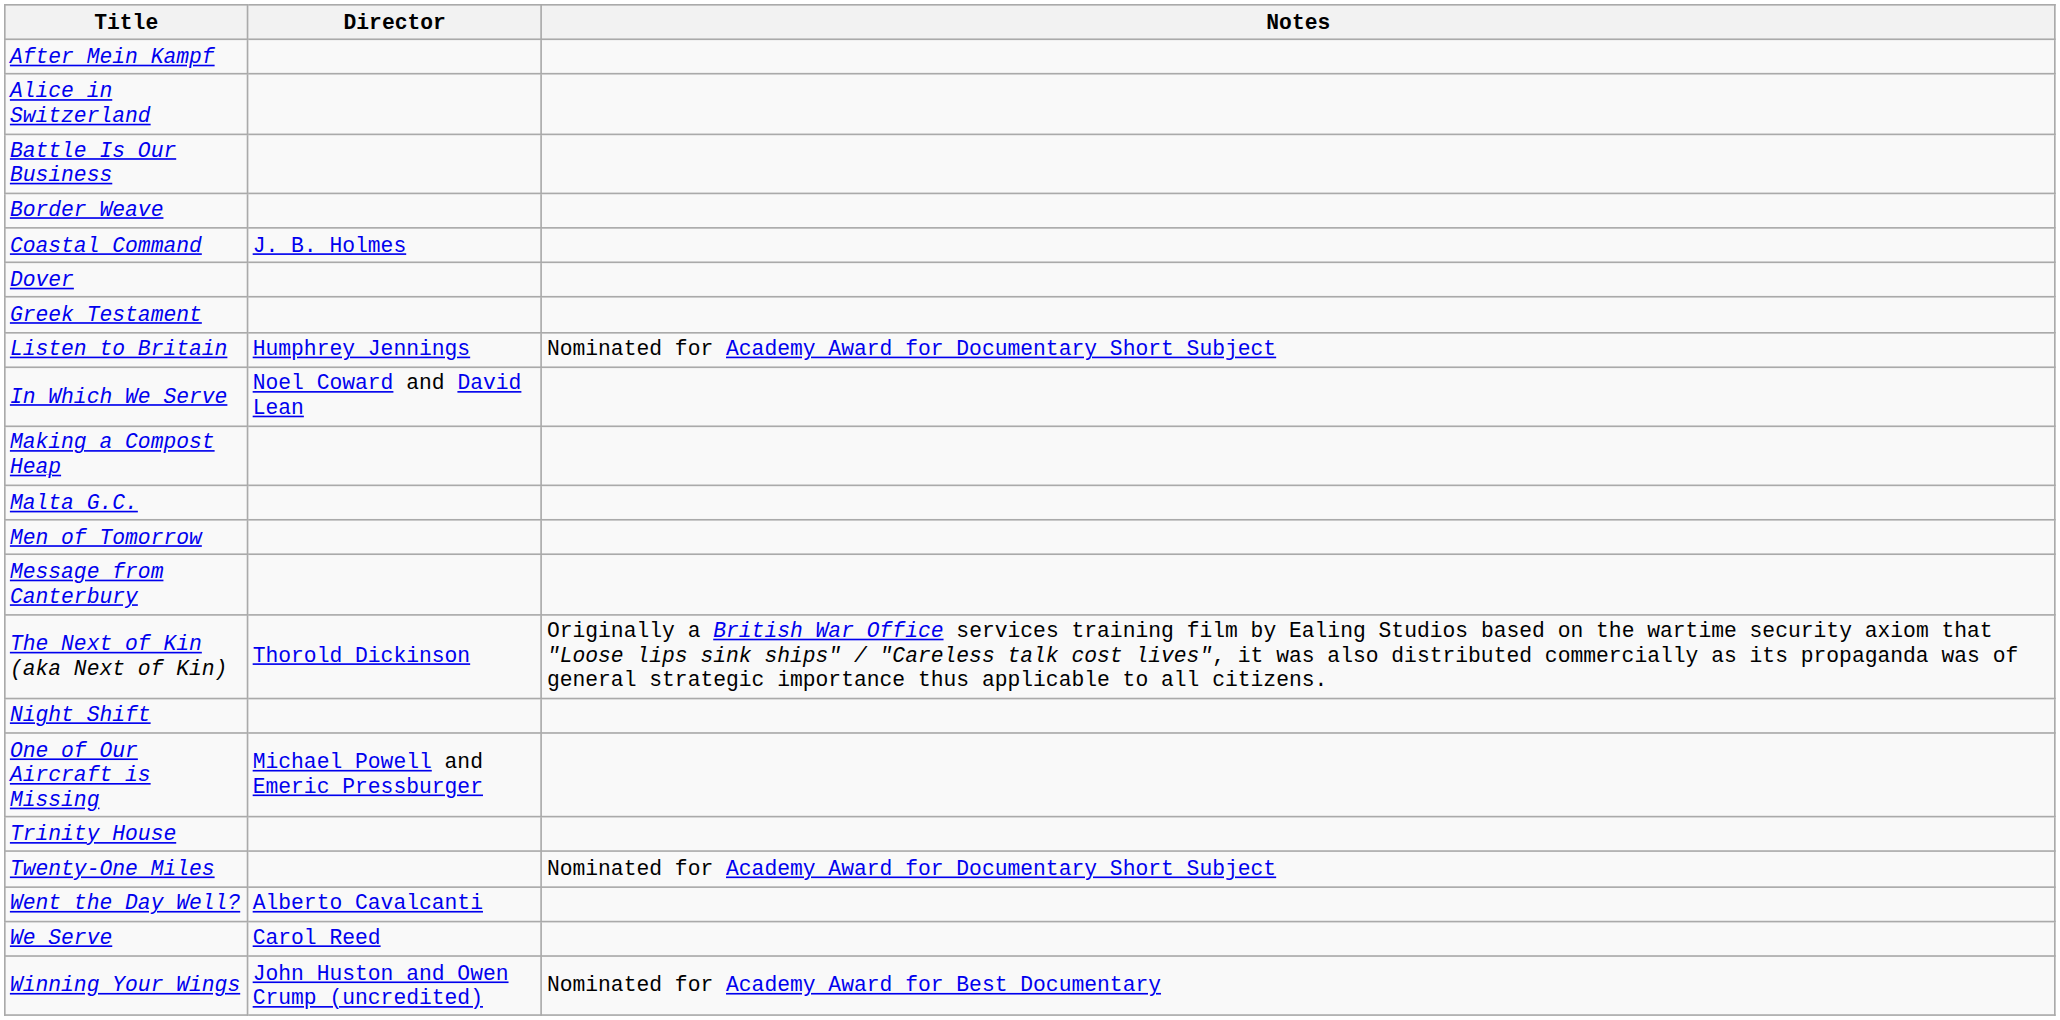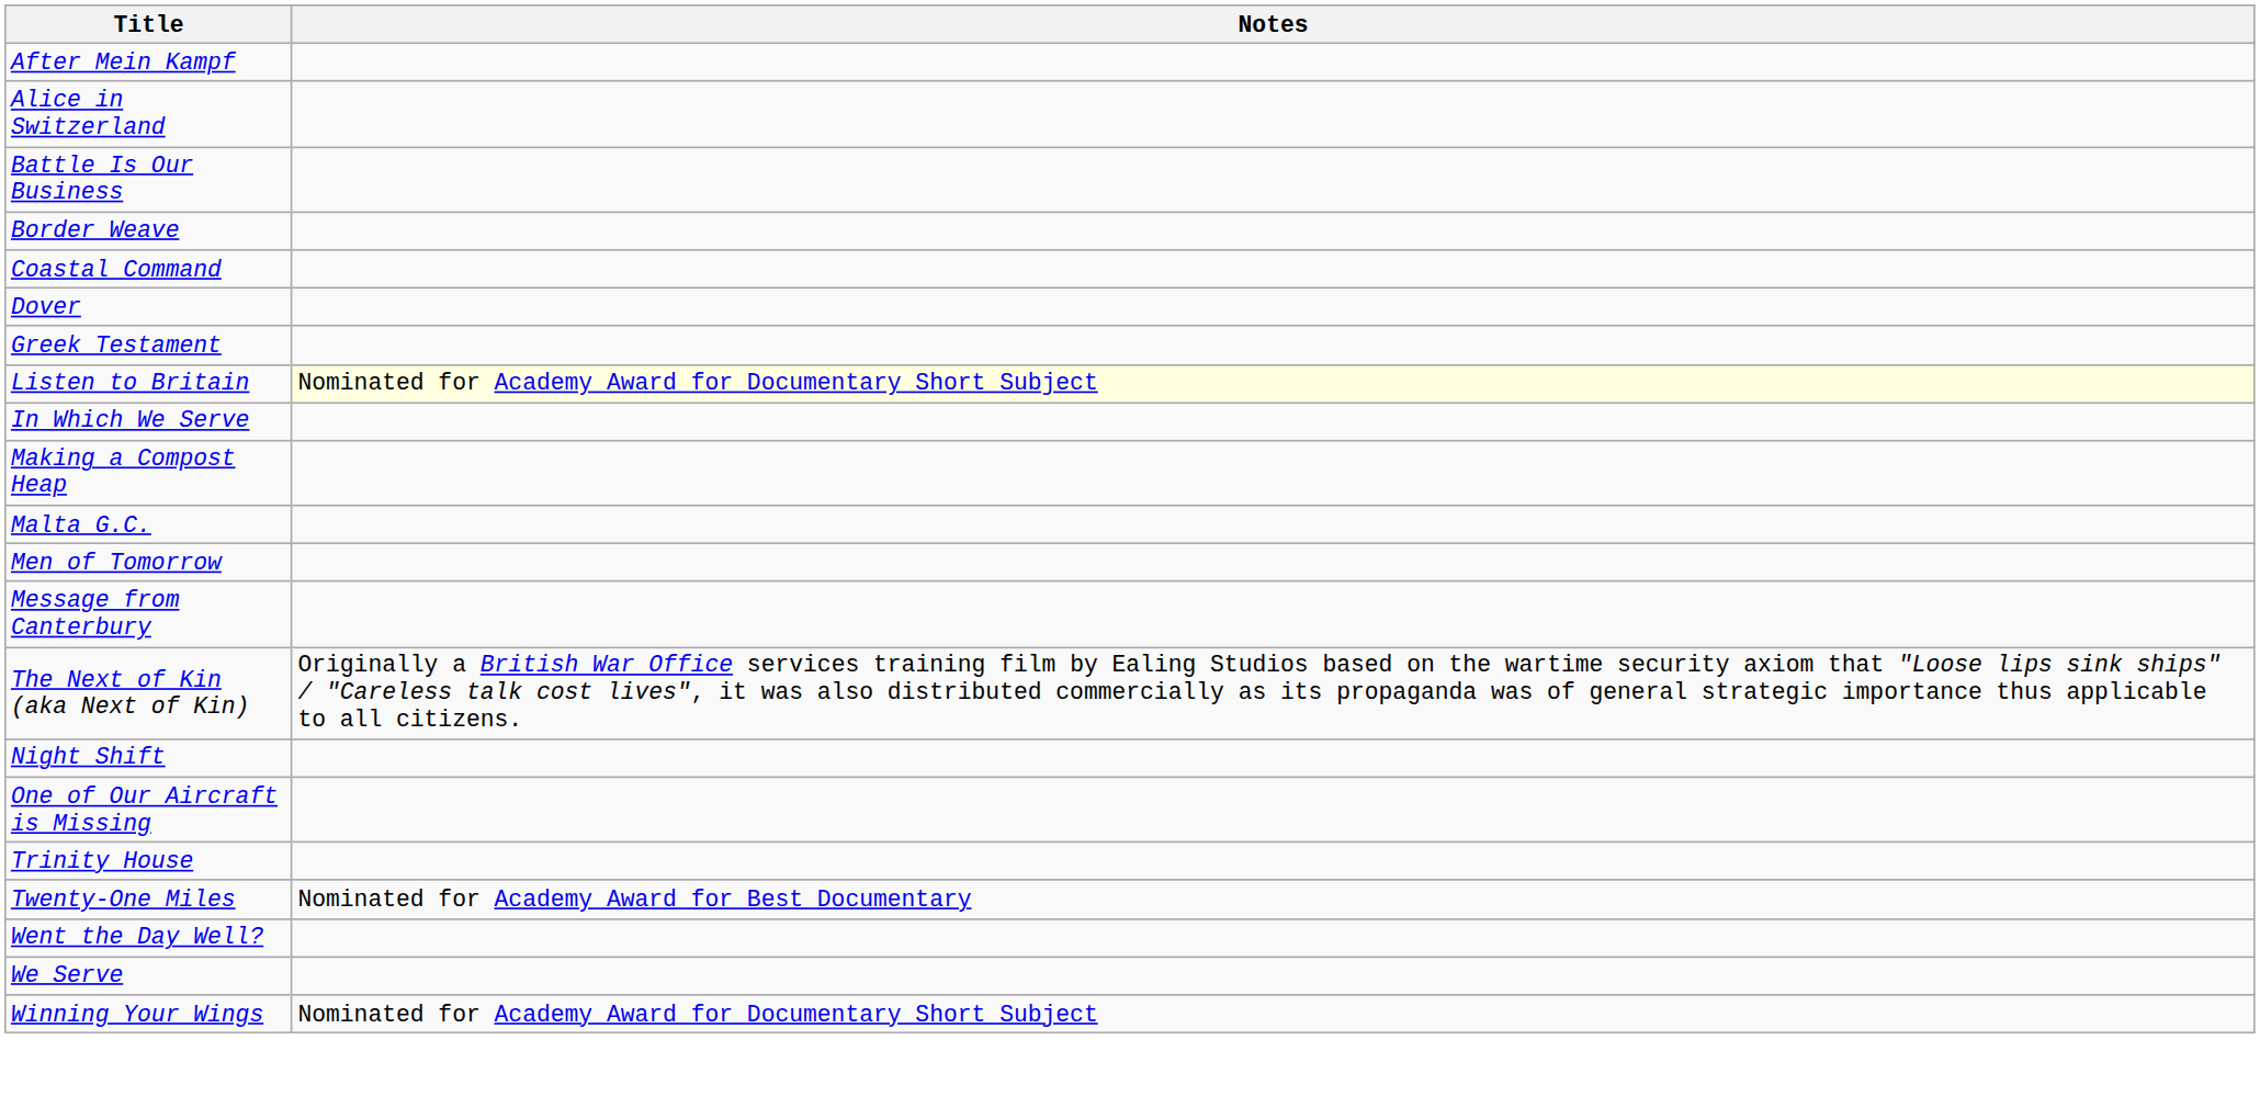- column: Director | J. B. Holmes | Humphrey Jennings | Noel Coward and David Lean | Thorold Dickinson | Michael Powell and Emeric Pressburger | Alberto Cavalcanti | Carol Reed | John Huston and Owen Crump (uncredited)
Listen to Britain | Notes: no background -> lightyellow background
Twenty-One Miles | Notes: Nominated for Academy Award for Documentary Short Subject -> Nominated for Academy Award for Best Documentary
Winning Your Wings | Notes: Nominated for Academy Award for Best Documentary -> Nominated for Academy Award for Documentary Short Subject
